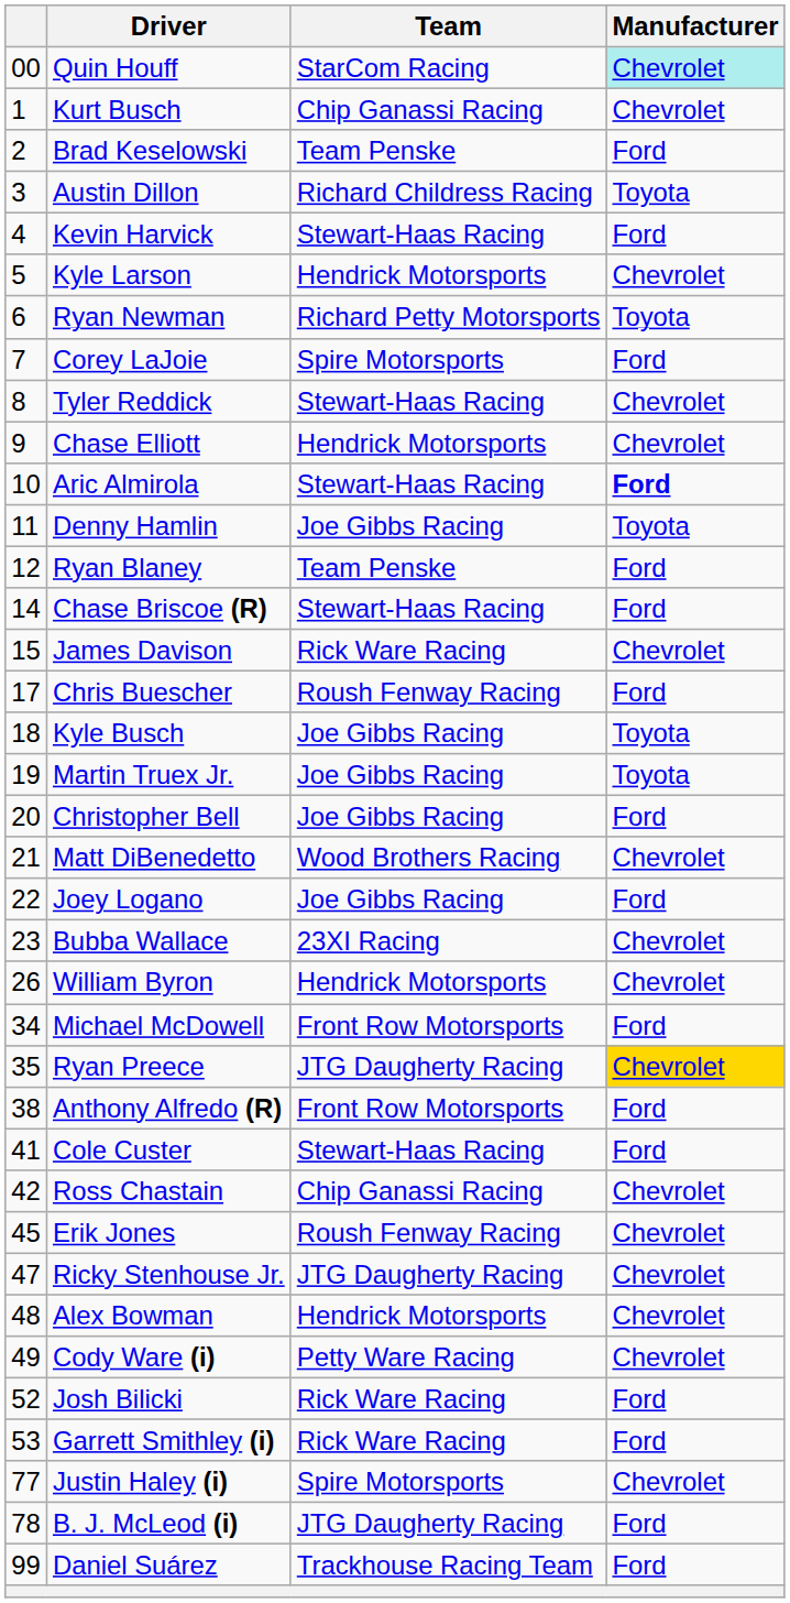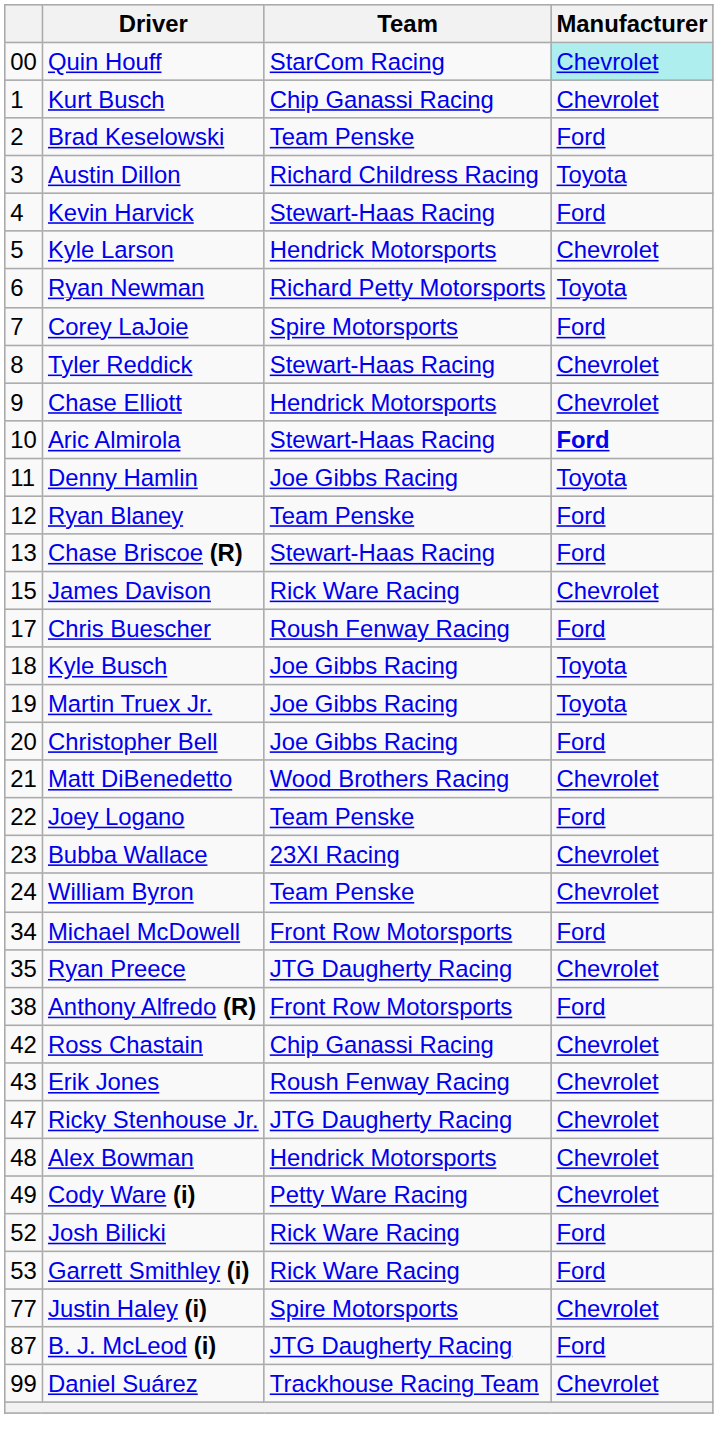Chase Briscoe (R) | column 1: 14 -> 13
Joey Logano | Team: Joe Gibbs Racing -> Team Penske
William Byron | column 1: 26 -> 24
William Byron | Team: Hendrick Motorsports -> Team Penske
Ryan Preece | Manufacturer: gold background -> no background
- row: 41 | Cole Custer | Stewart-Haas Racing | Ford
Erik Jones | column 1: 45 -> 43
B. J. McLeod (i) | column 1: 78 -> 87
Daniel Suárez | Manufacturer: Ford -> Chevrolet
